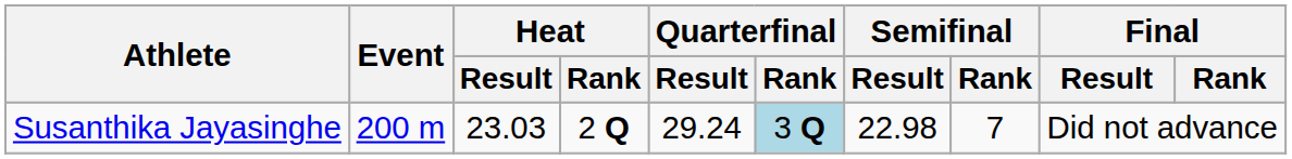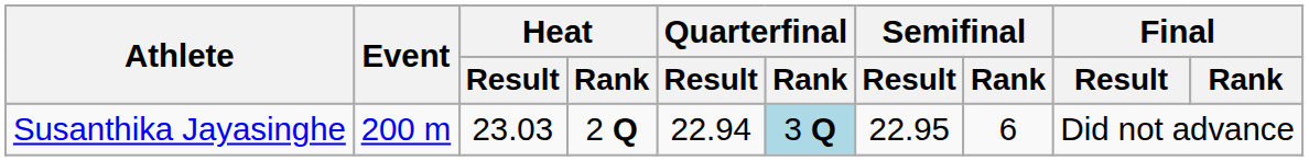Susanthika Jayasinghe | Quarterfinal / Result: 29.24 -> 22.94
Susanthika Jayasinghe | Semifinal / Result: 22.98 -> 22.95
Susanthika Jayasinghe | Semifinal / Rank: 7 -> 6
